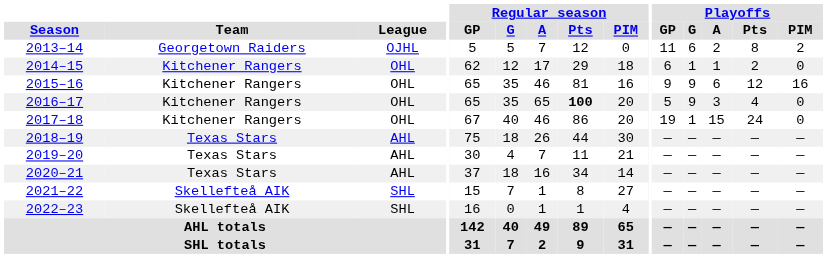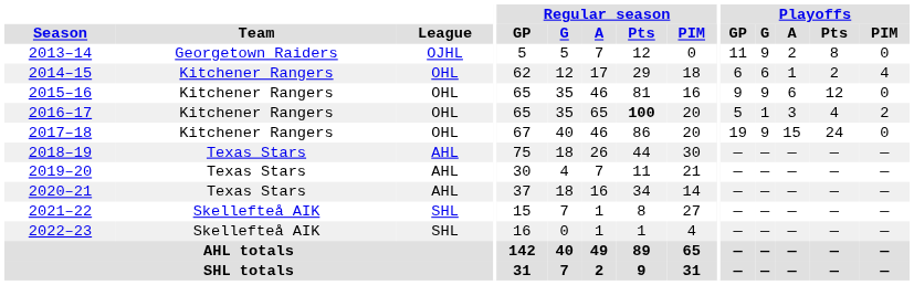2013–14 | Playoffs / G: 6 -> 9
2013–14 | Playoffs / PIM: 2 -> 0
2014–15 | Playoffs / G: 1 -> 6
2014–15 | Playoffs / PIM: 0 -> 4
2015–16 | Playoffs / PIM: 16 -> 0
2016–17 | Playoffs / G: 9 -> 1
2016–17 | Playoffs / PIM: 0 -> 2
2017–18 | Playoffs / G: 1 -> 9
